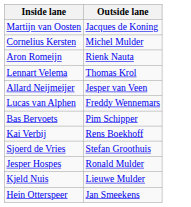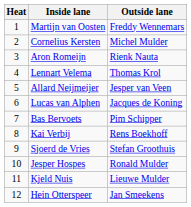+ column: Heat | 1 | 2 | 3 | 4 | 5 | 6 | 7 | 8 | 9 | 10 | 11 | 12
Martijn van Oosten | Outside lane: Jacques de Koning -> Freddy Wennemars
Lucas van Alphen | Outside lane: Freddy Wennemars -> Jacques de Koning
